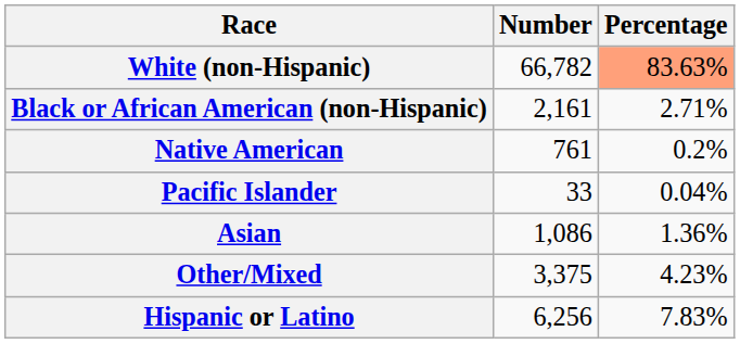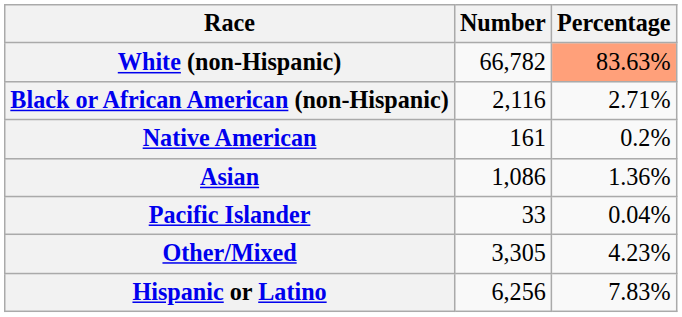Black or African American (non-Hispanic) | Number: 2,161 -> 2,116
Native American | Number: 761 -> 161
rows swapped: Asian <-> Pacific Islander
Other/Mixed | Number: 3,375 -> 3,305
